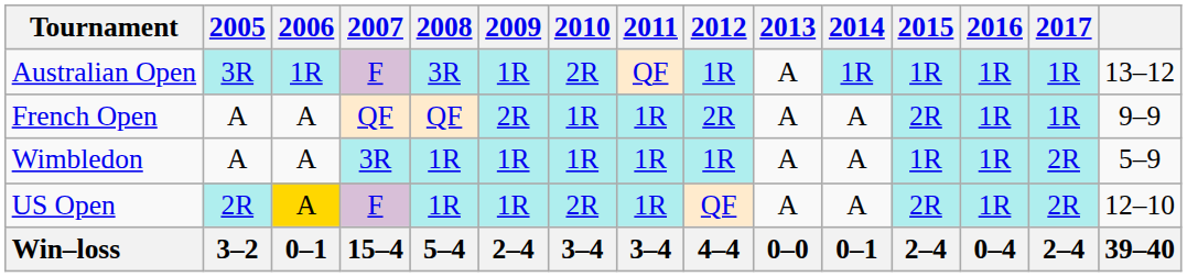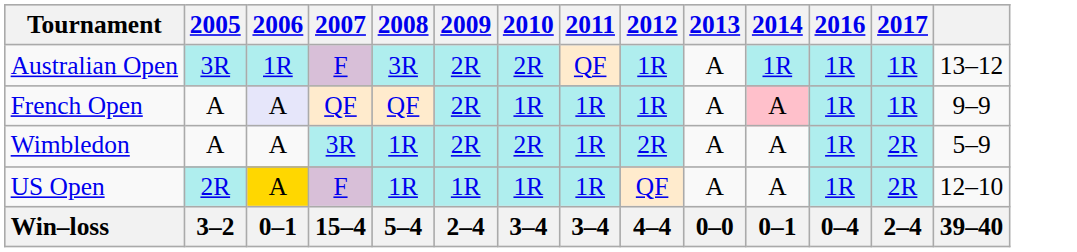- column: 2015 | 1R | 2R | 1R | 2R | 2–4
Australian Open | 2009: 1R -> 2R
French Open | 2006: no background -> lavender background
French Open | 2012: 2R -> 1R
French Open | 2014: no background -> pink background
Wimbledon | 2009: 1R -> 2R
Wimbledon | 2010: 1R -> 2R
Wimbledon | 2012: 1R -> 2R
US Open | 2010: 2R -> 1R
